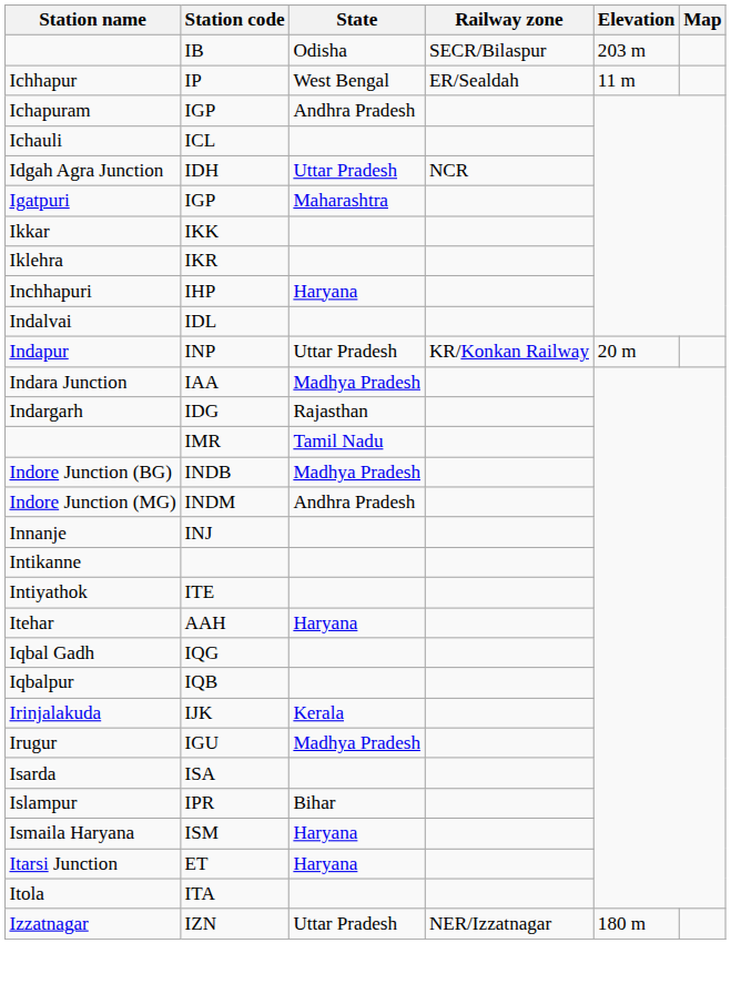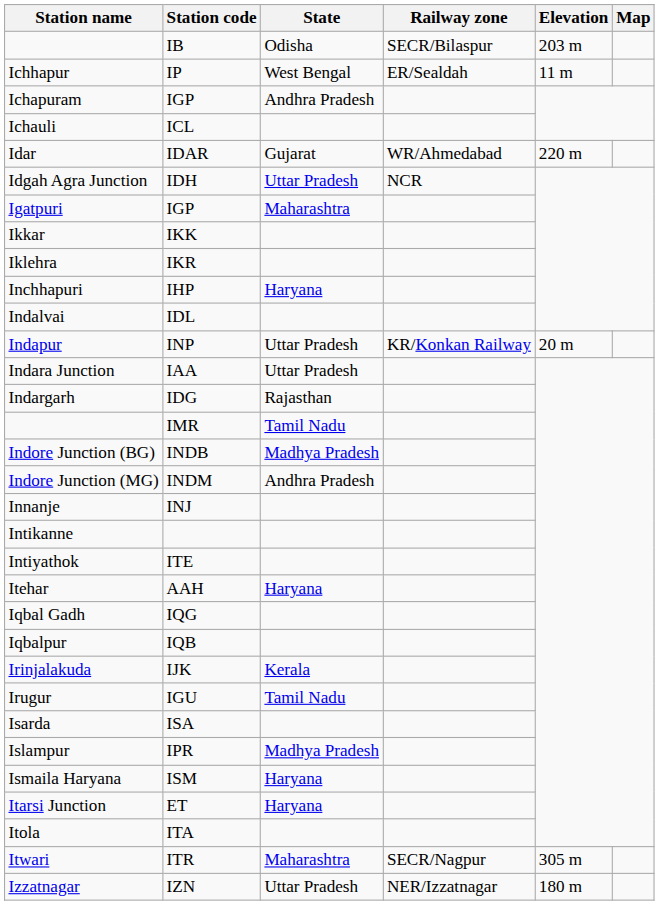+ row: Idar | IDAR | Gujarat | WR/Ahmedabad | 220 m
Indara Junction | State: Madhya Pradesh -> Uttar Pradesh
Irugur | State: Madhya Pradesh -> Tamil Nadu
Islampur | State: Bihar -> Madhya Pradesh
+ row: Itwari | ITR | Maharashtra | SECR/Nagpur | 305 m
